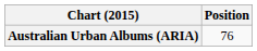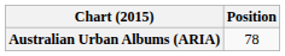Australian Urban Albums (ARIA) | Position: 76 -> 78
